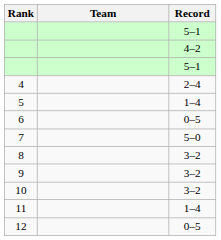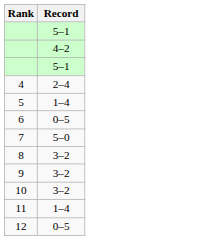- column: Team
